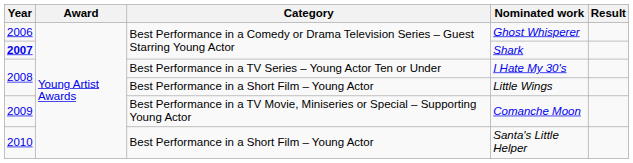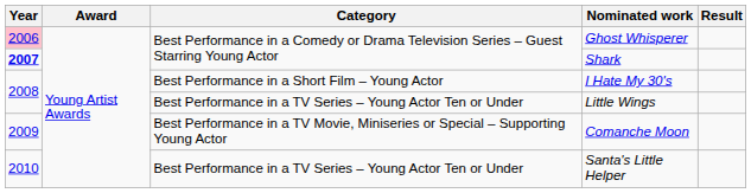Ghost Whisperer | Year: no background -> pink background
I Hate My 30's | Category: Best Performance in a TV Series – Young Actor Ten or Under -> Best Performance in a Short Film – Young Actor
Little Wings | Category: Best Performance in a Short Film – Young Actor -> Best Performance in a TV Series – Young Actor Ten or Under
Santa's Little Helper | Category: Best Performance in a Short Film – Young Actor -> Best Performance in a TV Series – Young Actor Ten or Under
